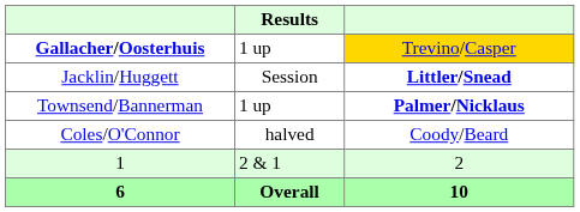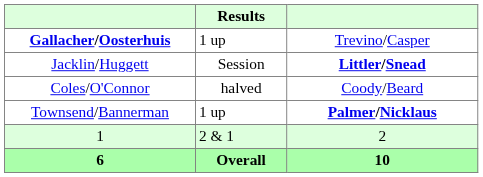Gallacher/Oosterhuis | column 3: gold background -> no background
rows swapped: Townsend/Bannerman <-> Coles/O'Connor
